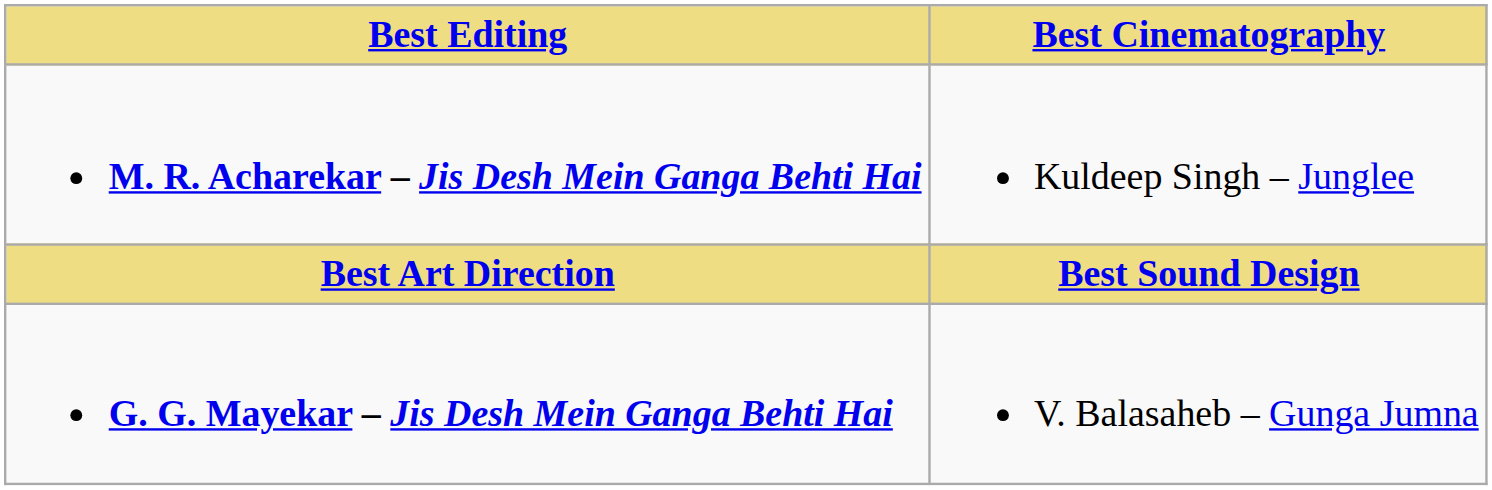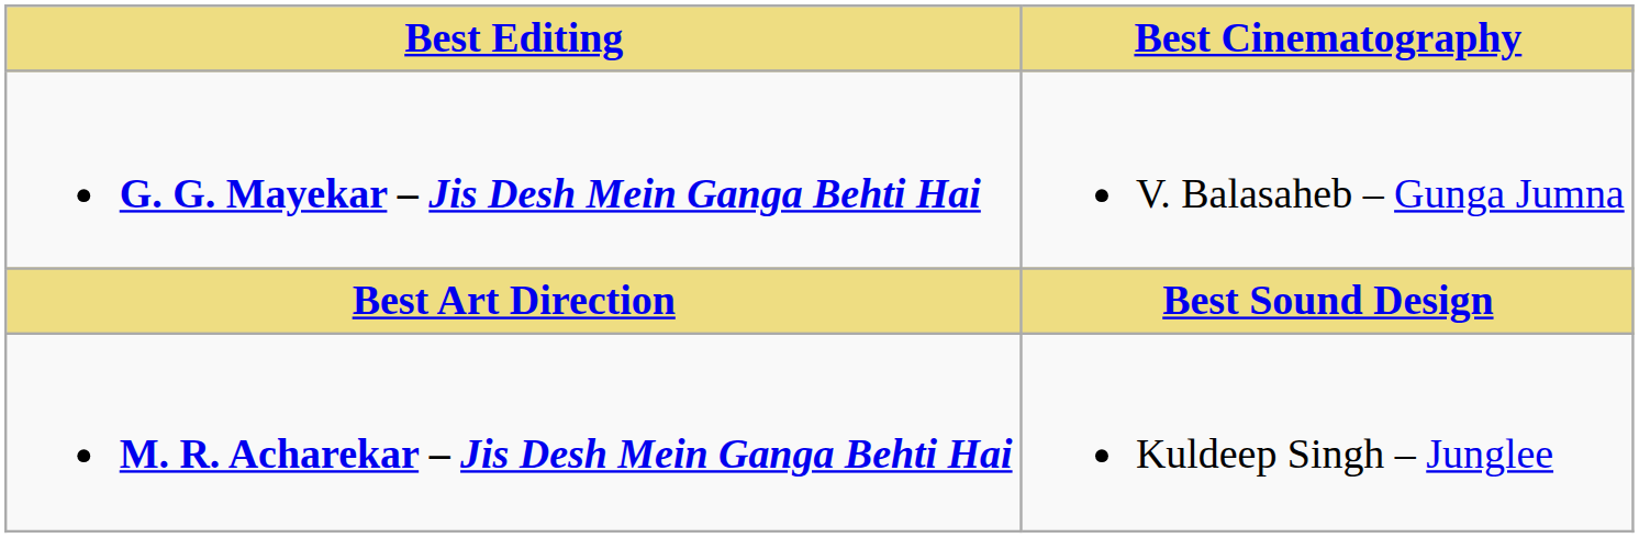rows swapped: G. G. Mayekar – Jis Desh Mein Ganga Behti Hai <-> M. R. Acharekar – Jis Desh Mein Ganga Behti Hai
